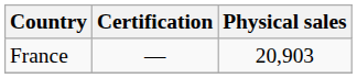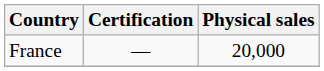France | Physical sales: 20,903 -> 20,000
